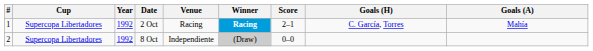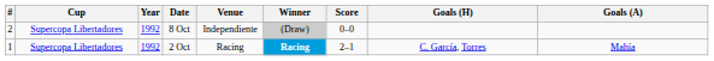rows swapped: 2 Oct <-> 8 Oct
